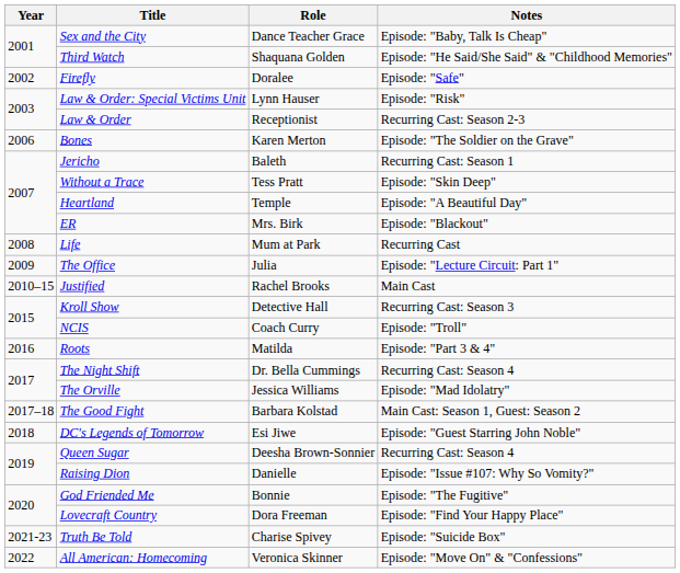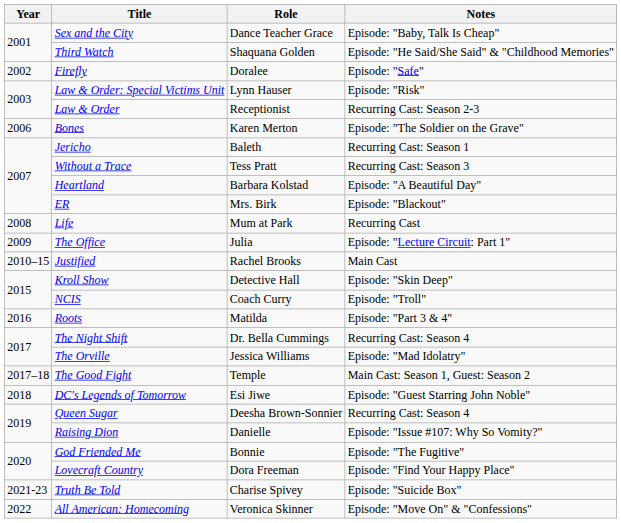Without a Trace | Notes: Episode: "Skin Deep" -> Recurring Cast: Season 3
Heartland | Role: Temple -> Barbara Kolstad
Kroll Show | Notes: Recurring Cast: Season 3 -> Episode: "Skin Deep"
The Good Fight | Role: Barbara Kolstad -> Temple
